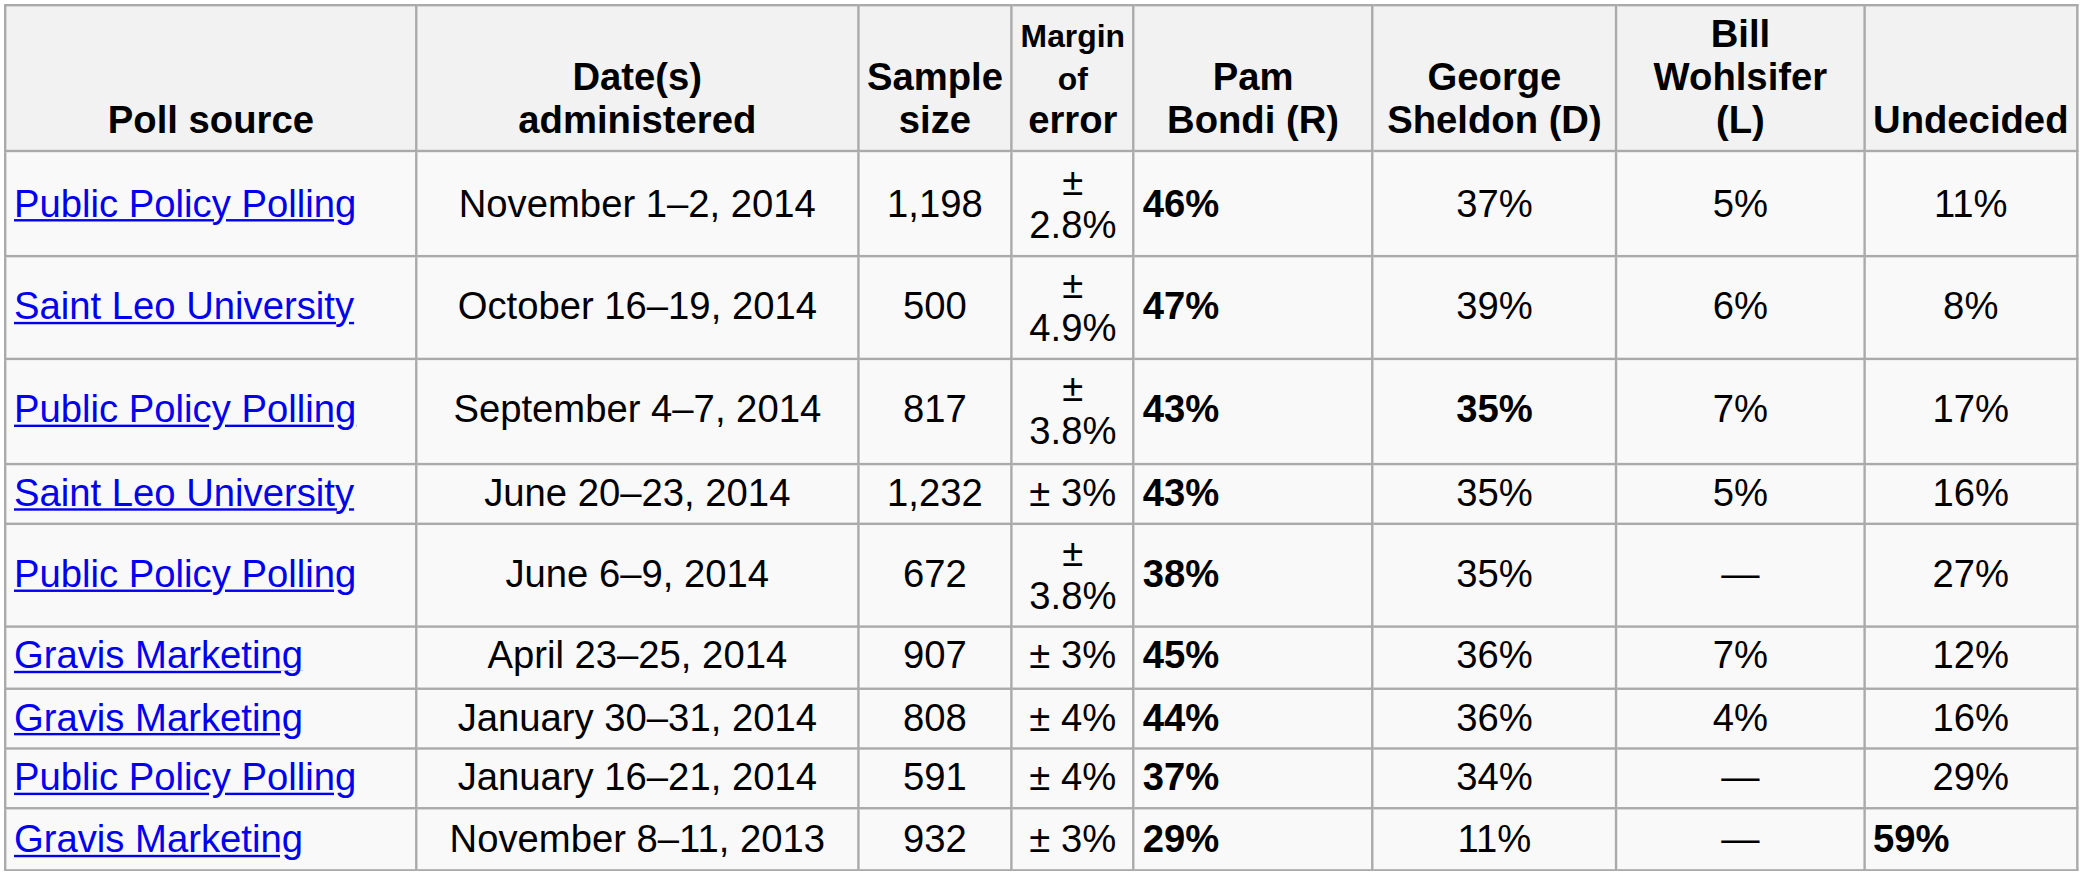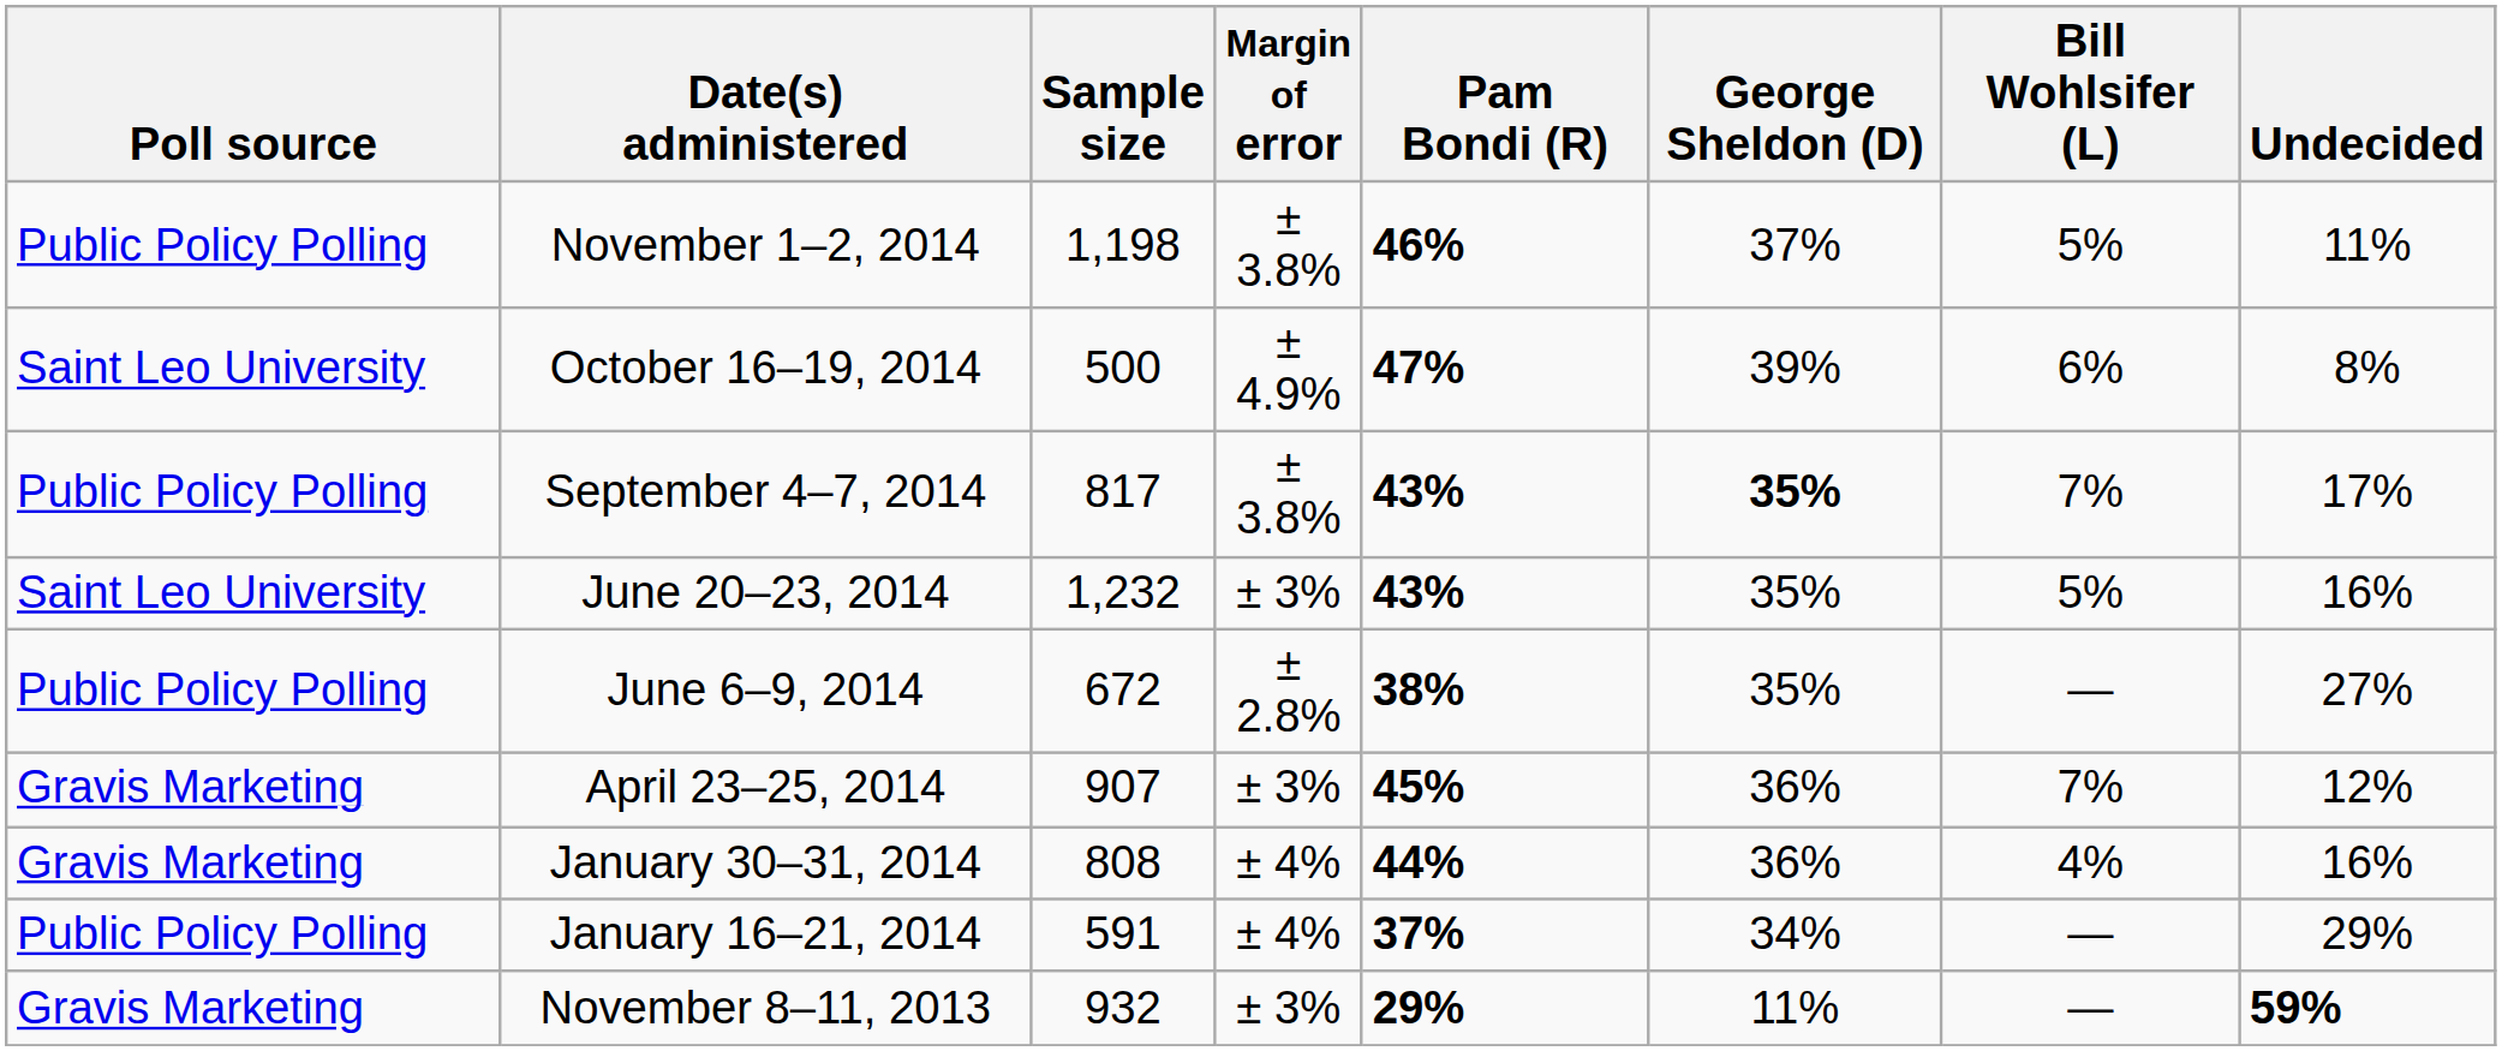November 1–2, 2014 | Margin of error: ± 2.8% -> ± 3.8%
June 6–9, 2014 | Margin of error: ± 3.8% -> ± 2.8%
